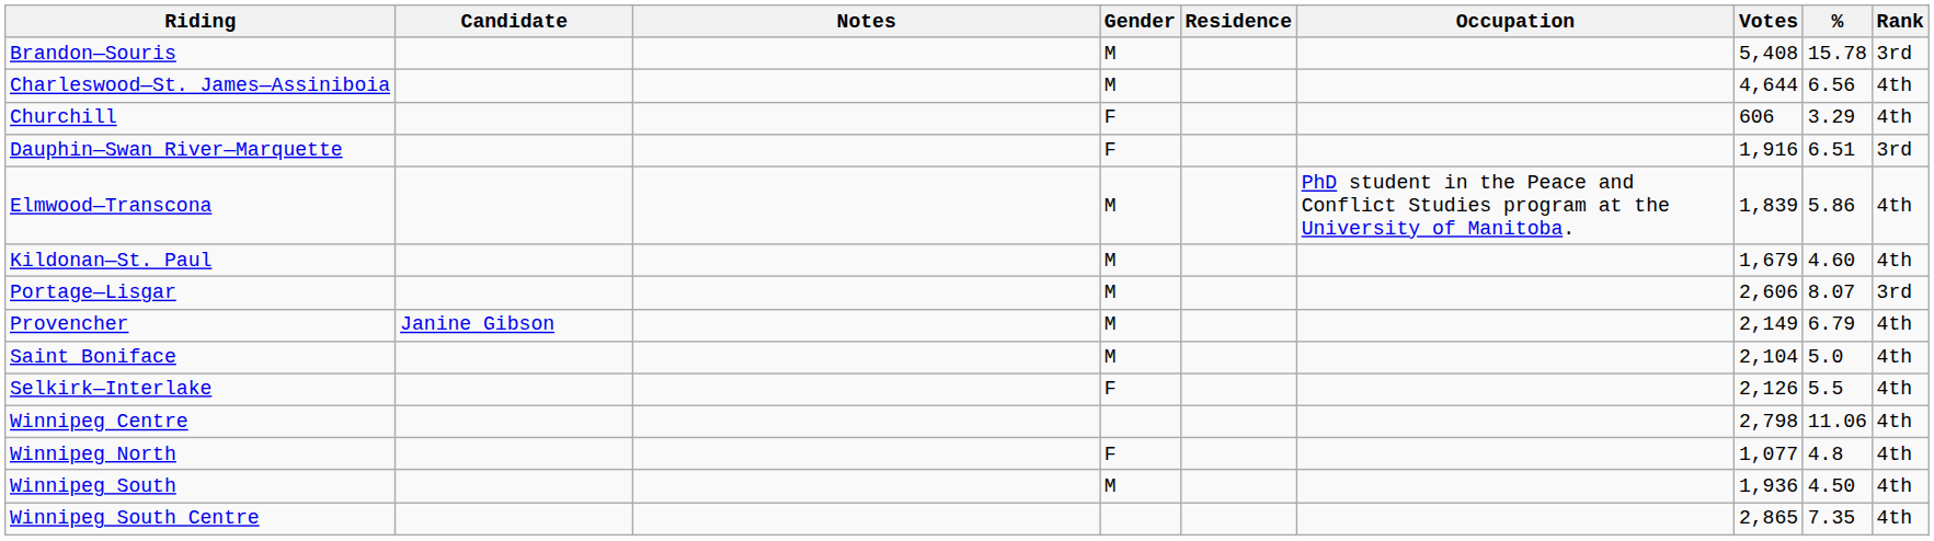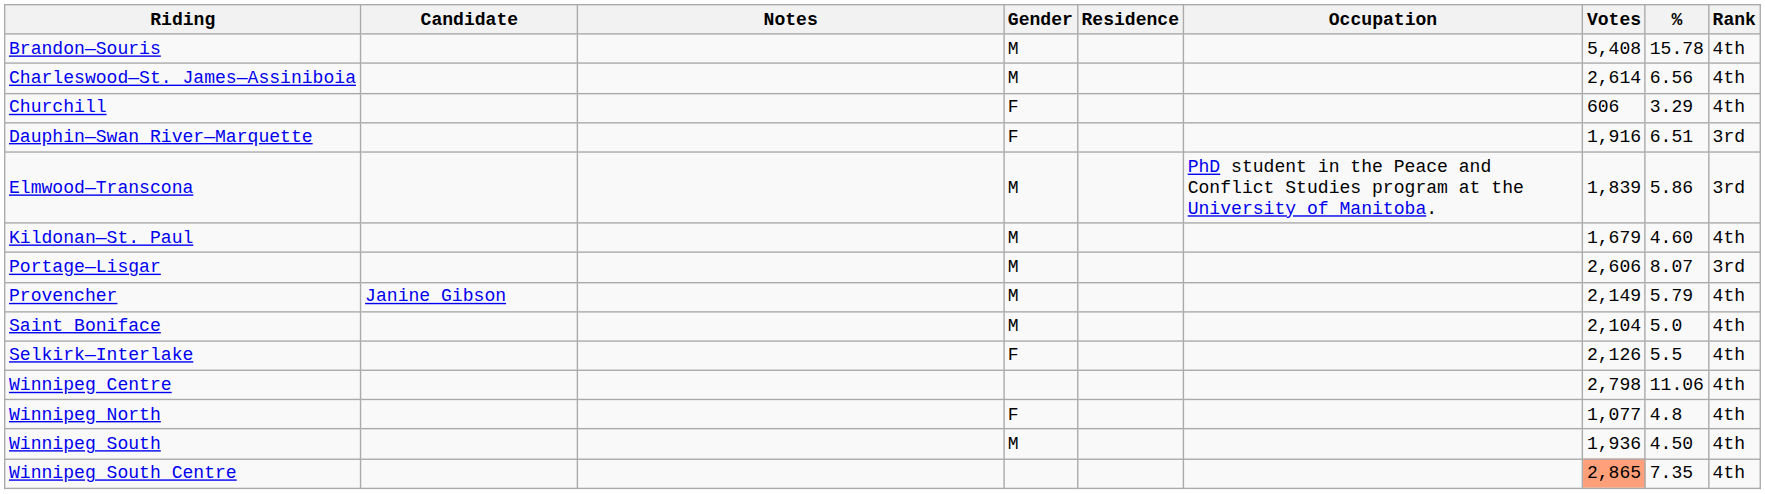Brandon—Souris | Rank: 3rd -> 4th
Charleswood—St. James—Assiniboia | Votes: 4,644 -> 2,614
Elmwood—Transcona | Rank: 4th -> 3rd
Provencher | %: 6.79 -> 5.79
Winnipeg South Centre | Votes: no background -> lightsalmon background
